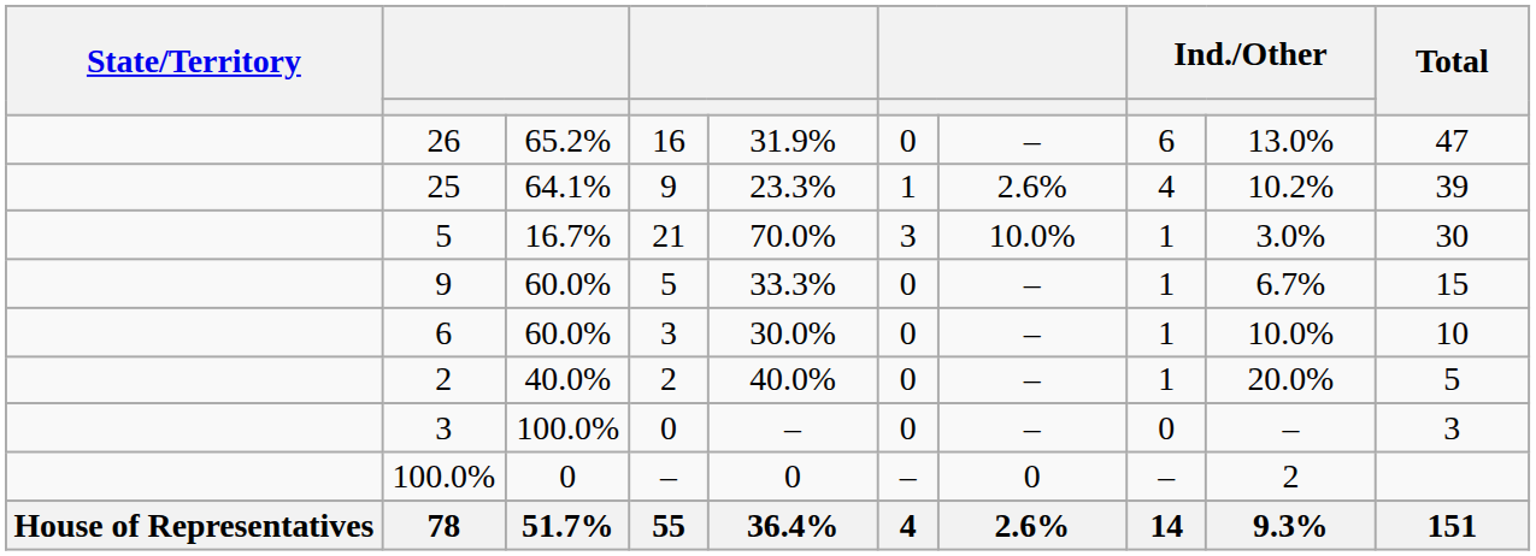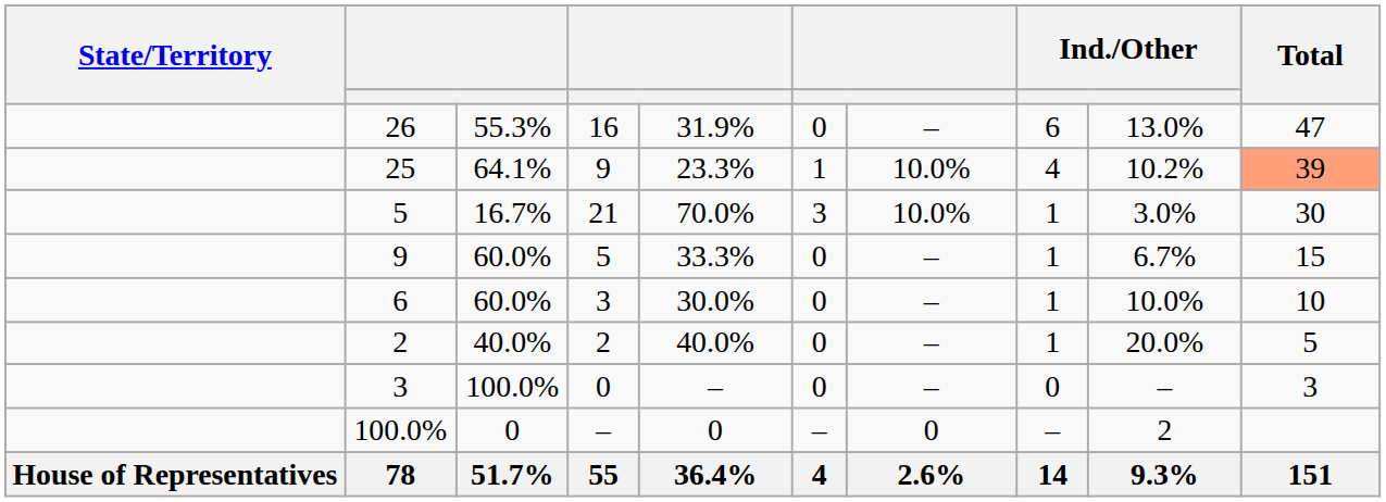26 | column 3: 65.2% -> 55.3%
25 | column 7: 2.6% -> 10.0%
25 | Total: no background -> lightsalmon background
